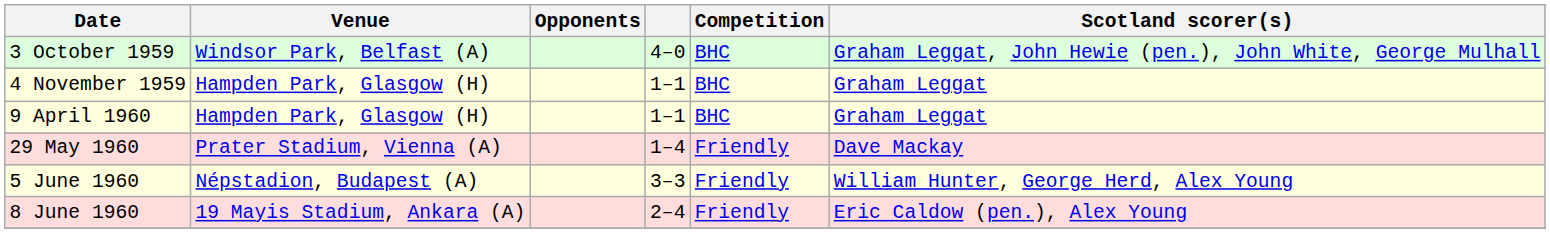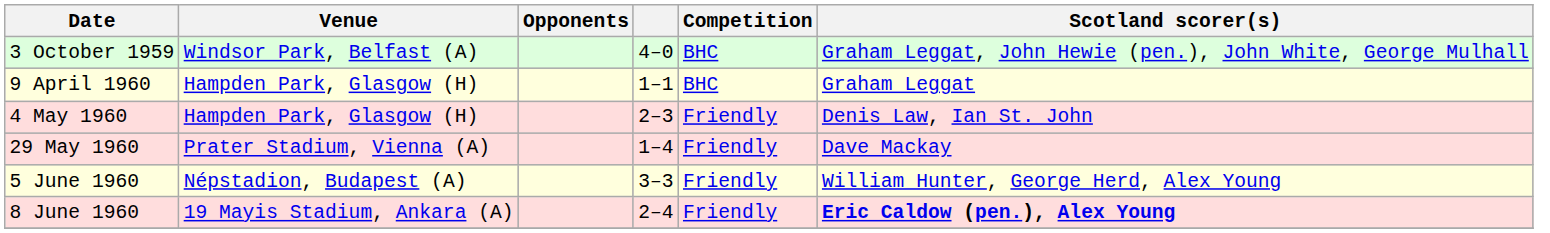- row: 4 November 1959 | Hampden Park, Glasgow (H) | 1–1 | BHC | Graham Leggat
+ row: 4 May 1960 | Hampden Park, Glasgow (H) | 2–3 | Friendly | Denis Law, Ian St. John
8 June 1960 | Scotland scorer(s): normal -> bold
